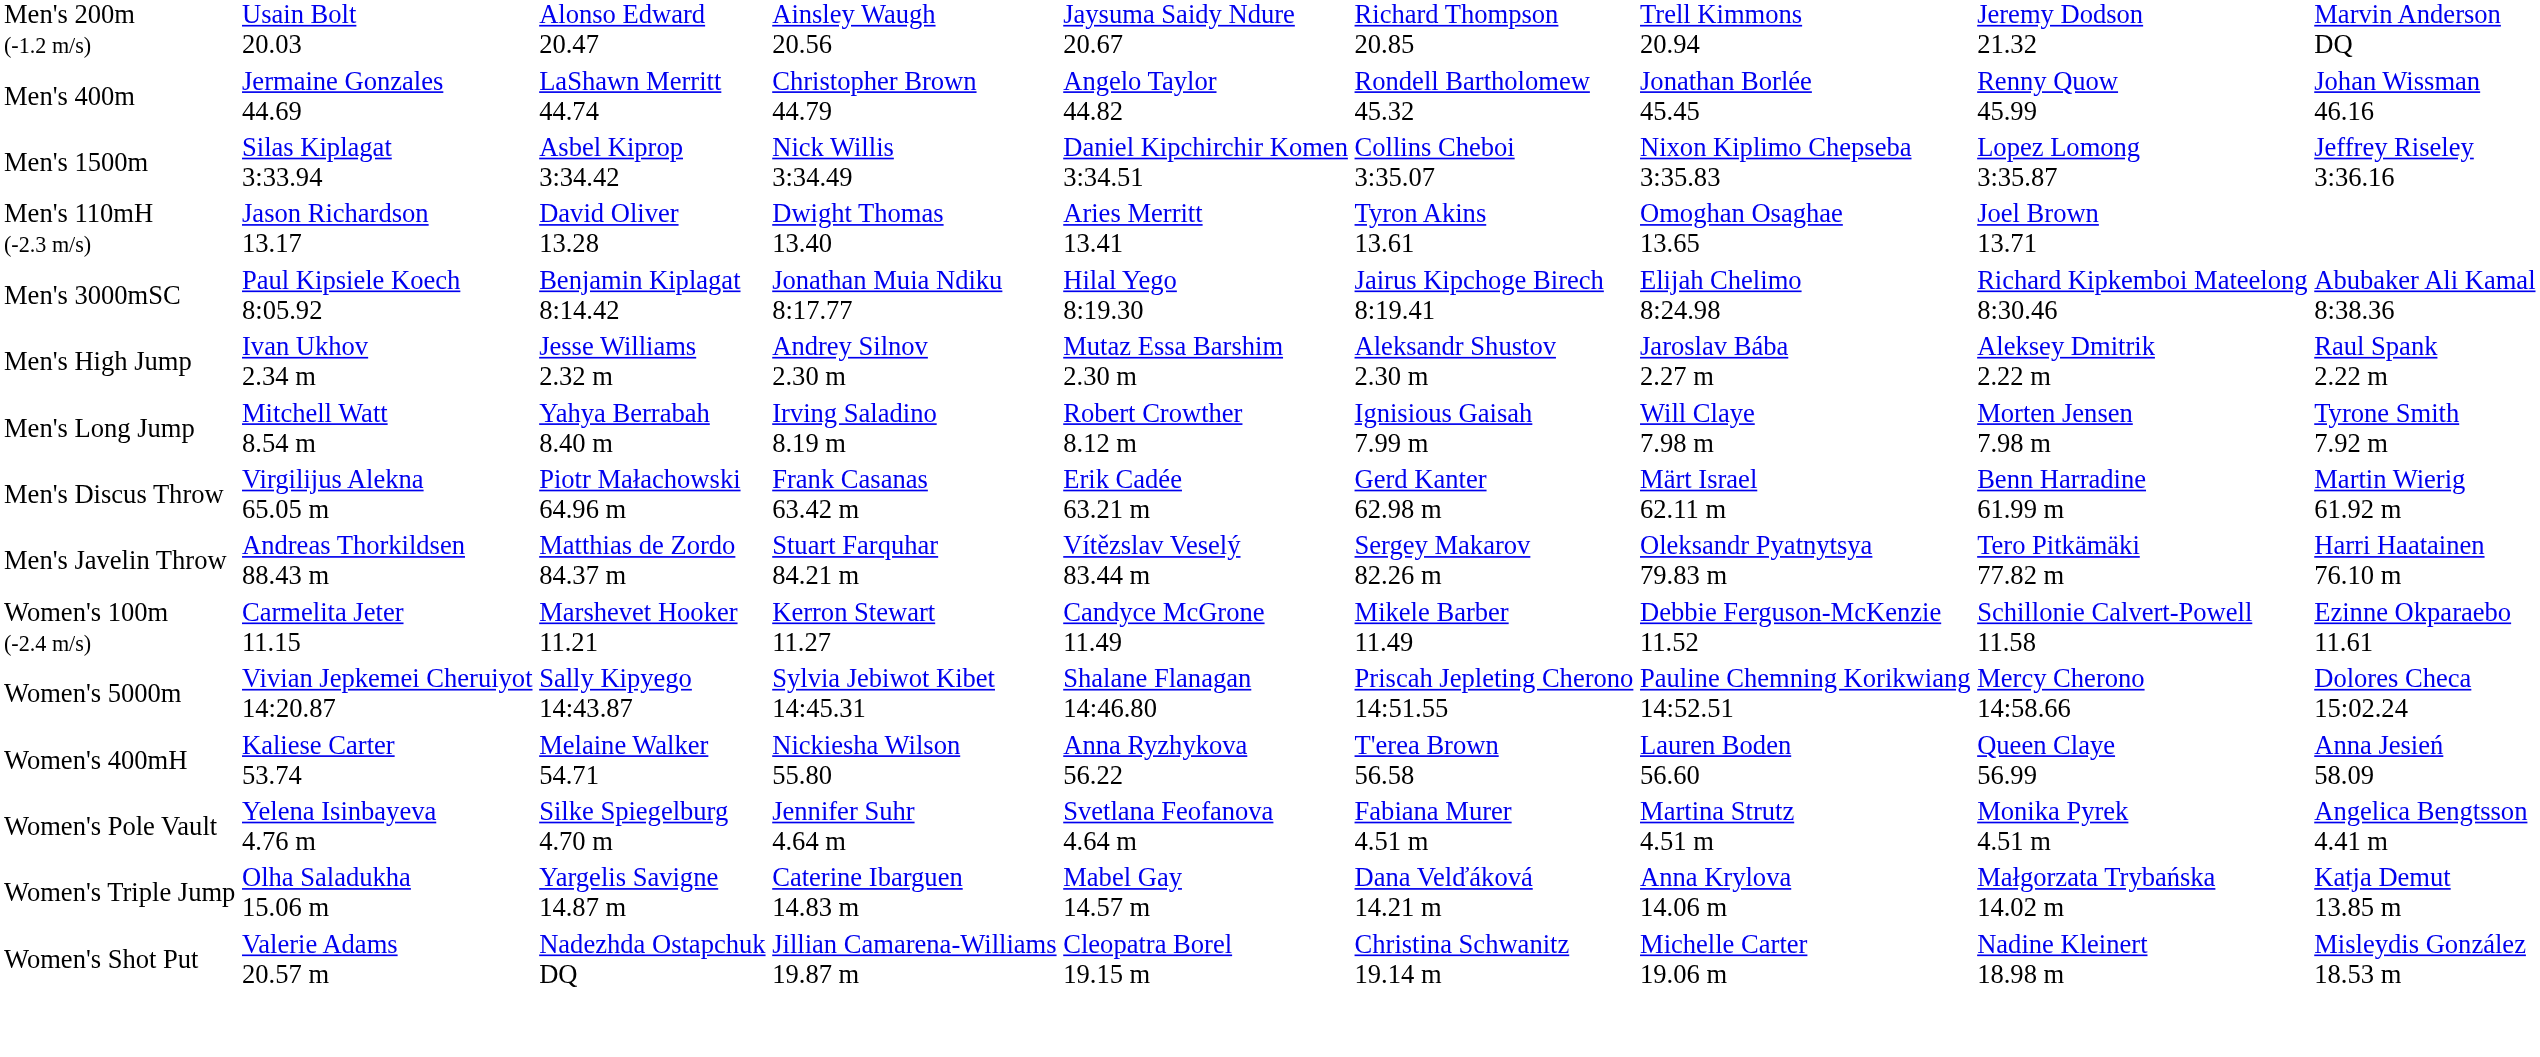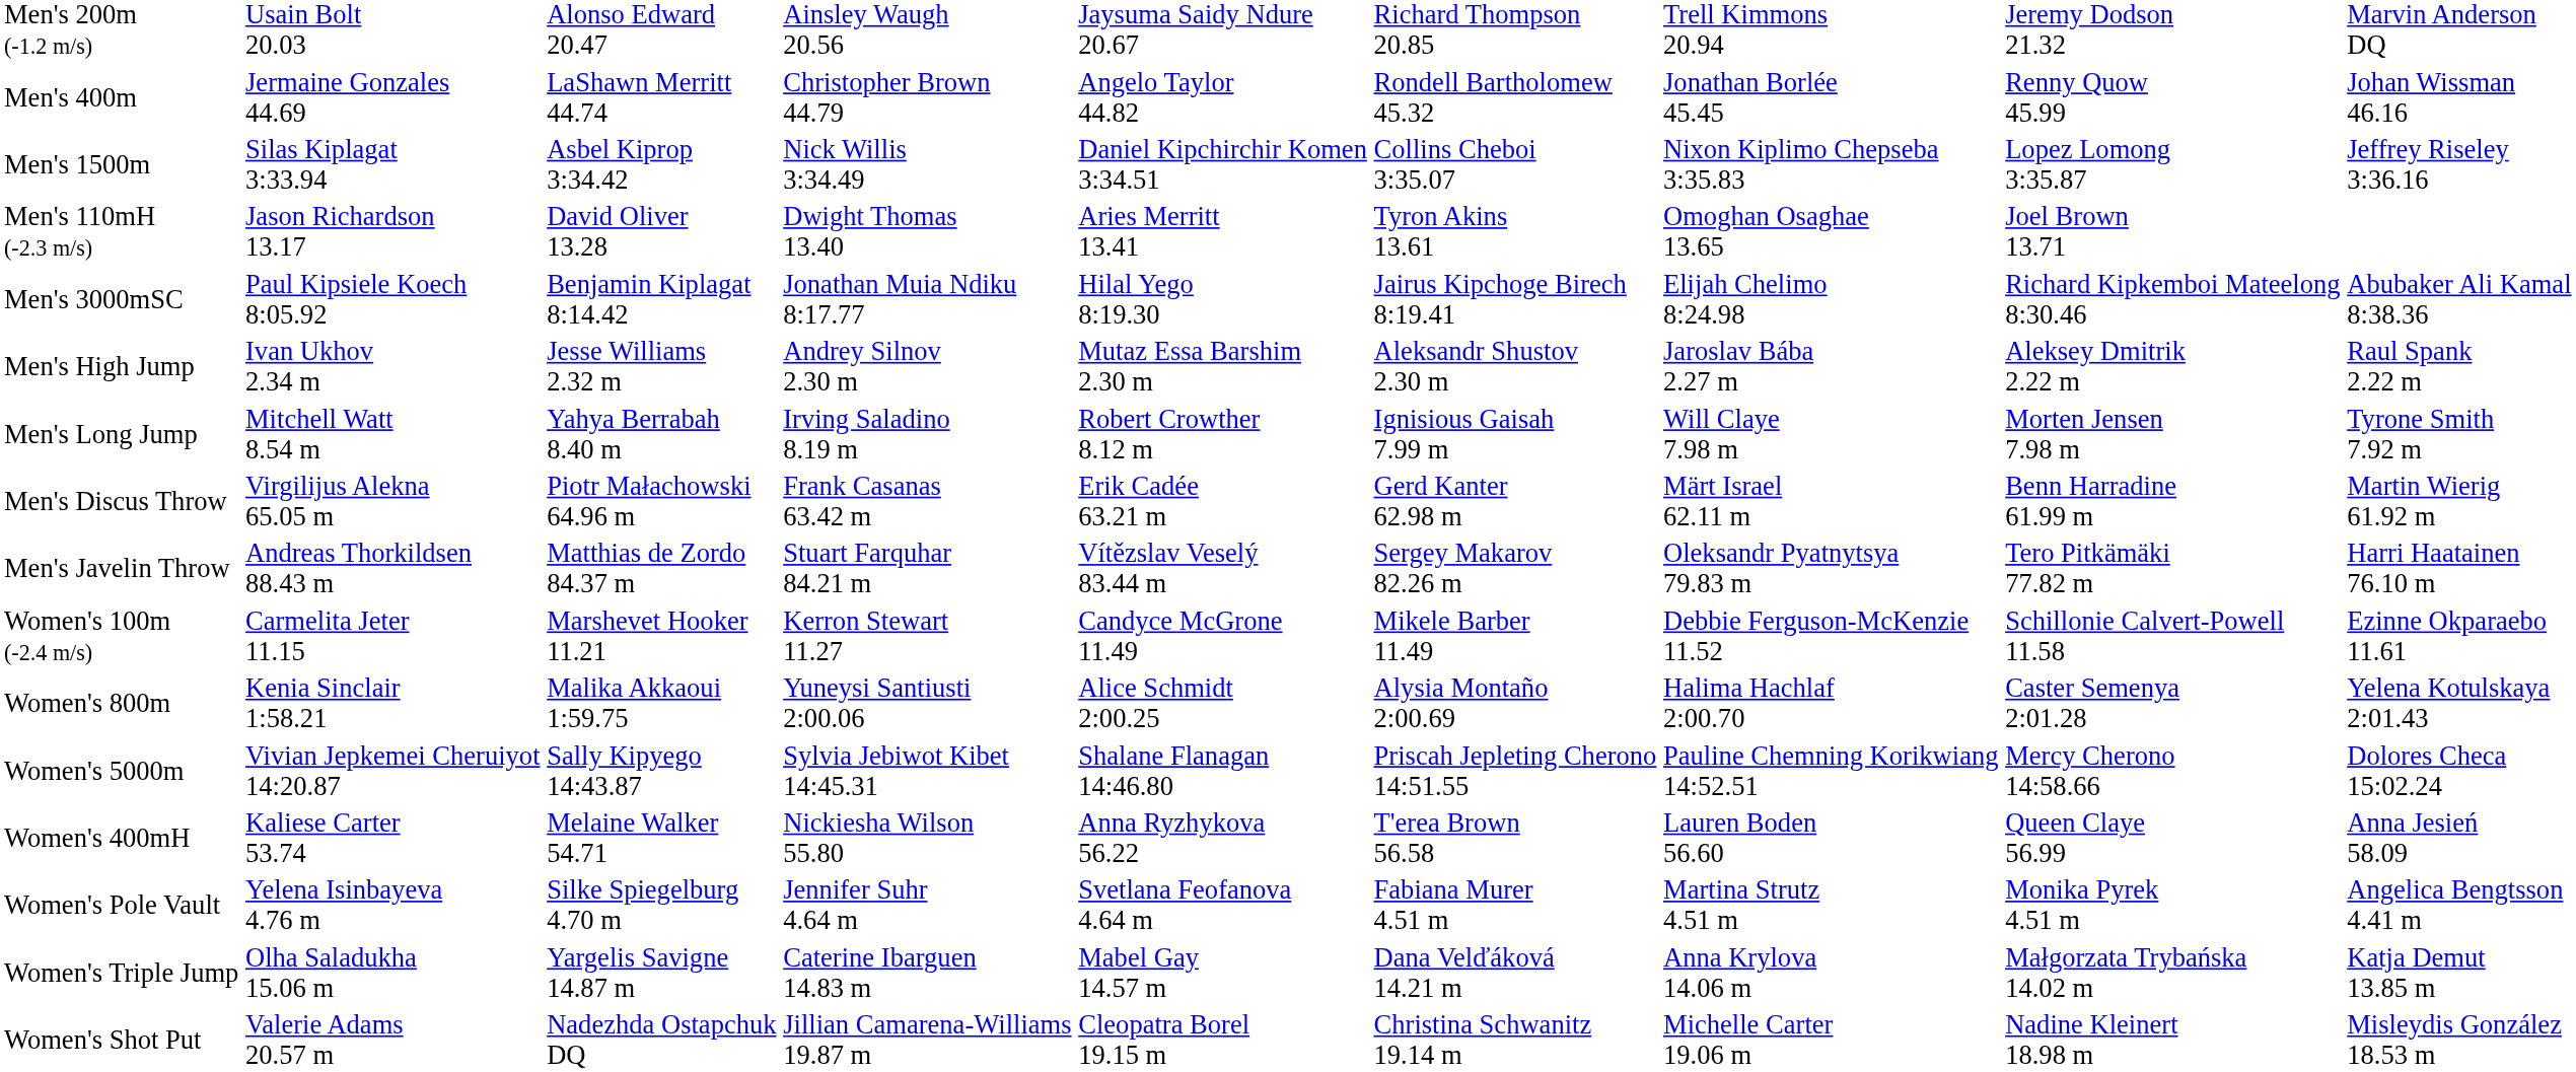+ row: Women's 800m | Kenia Sinclair 1:58.21 | Malika Akkaoui 1:59.75 | Yuneysi Santiusti 2:00.06 | Alice Schmidt 2:00.25 | Alysia Montaño 2:00.69 | Halima Hachlaf 2:00.70 | Caster Semenya 2:01.28 | Yelena Kotulskaya 2:01.43
